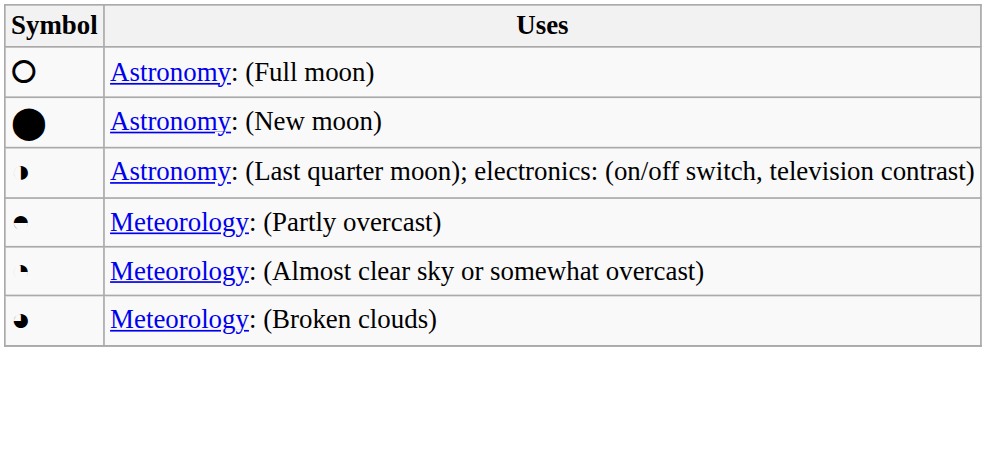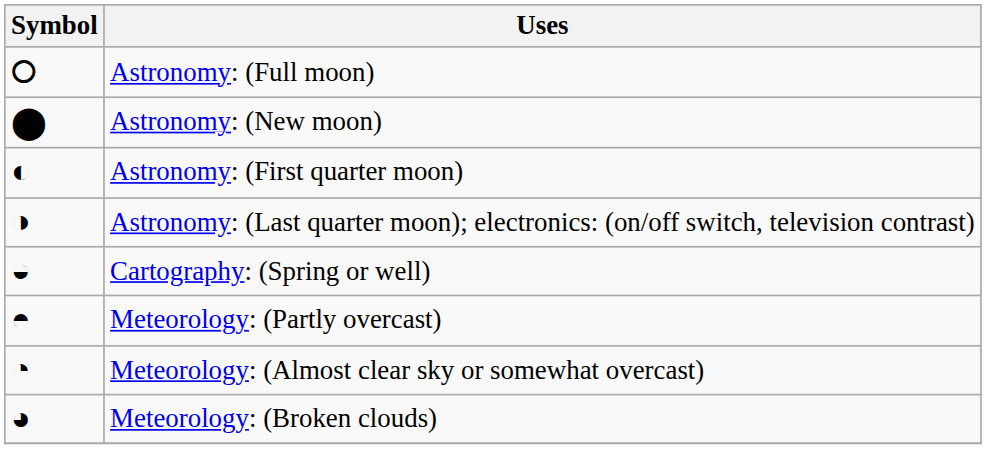+ row: ◐ | Astronomy: (First quarter moon)
+ row: ◒ | Cartography: (Spring or well)
